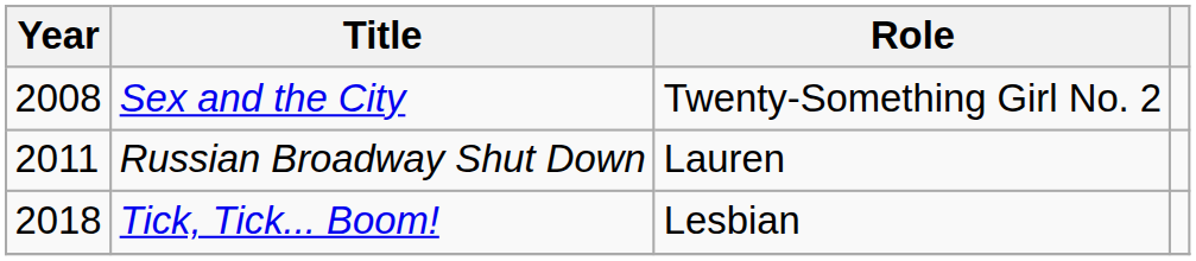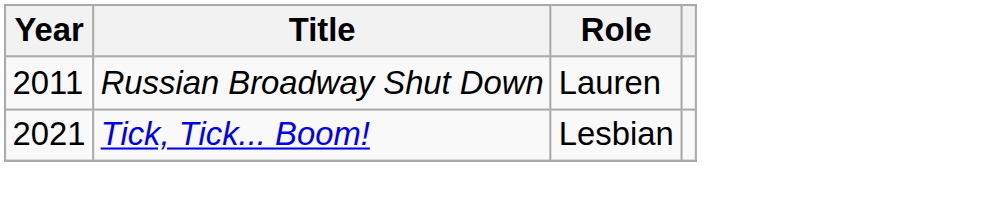- row: 2008 | Sex and the City | Twenty-Something Girl No. 2
Tick, Tick... Boom! | Year: 2018 -> 2021
